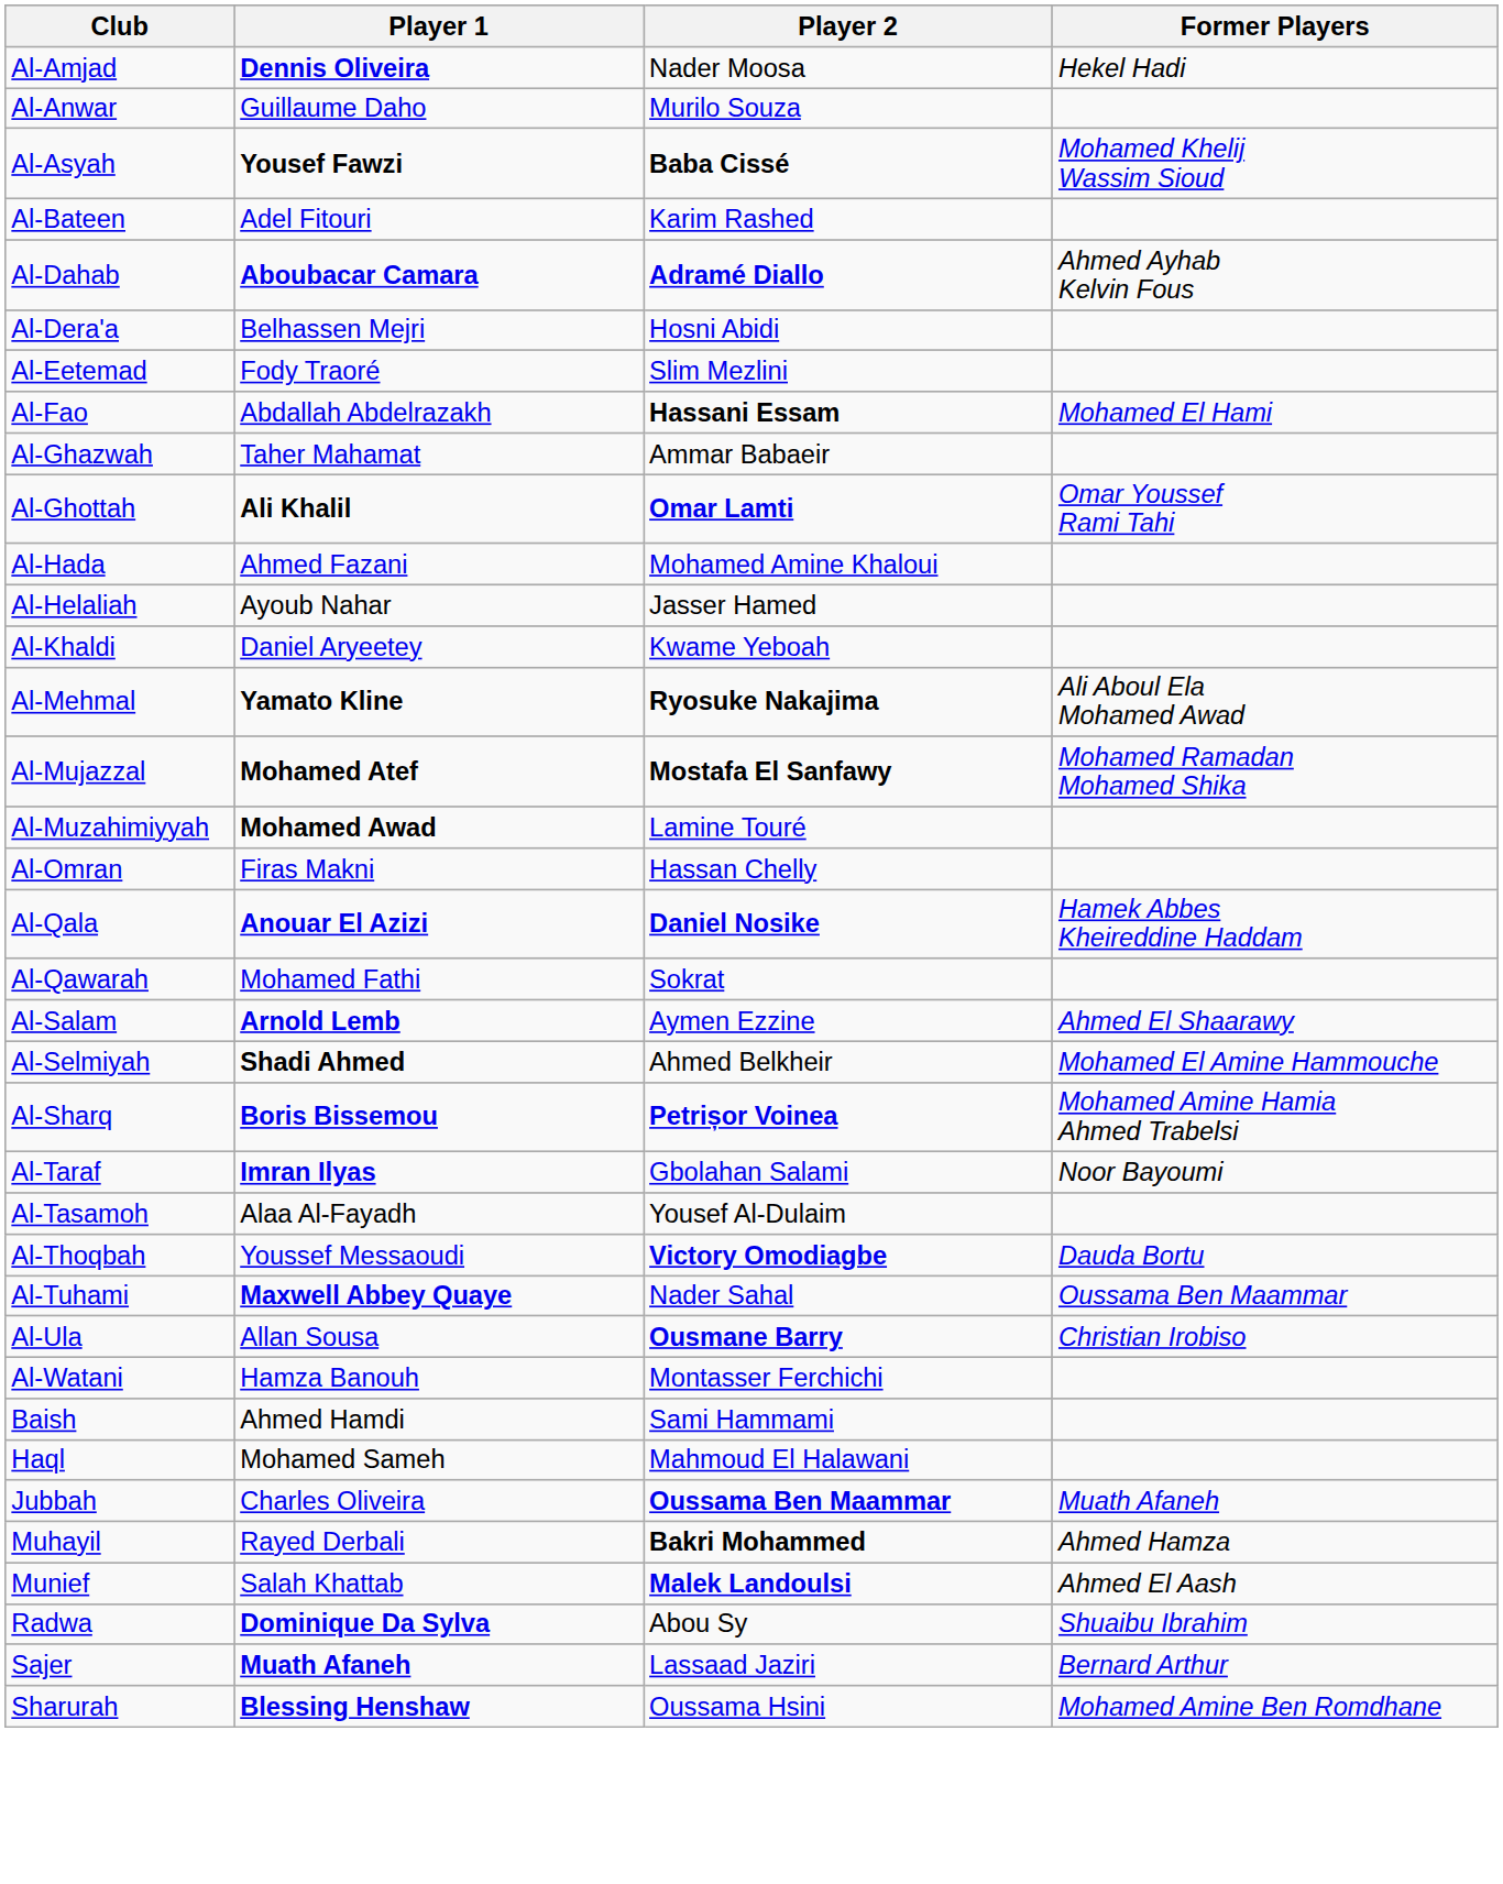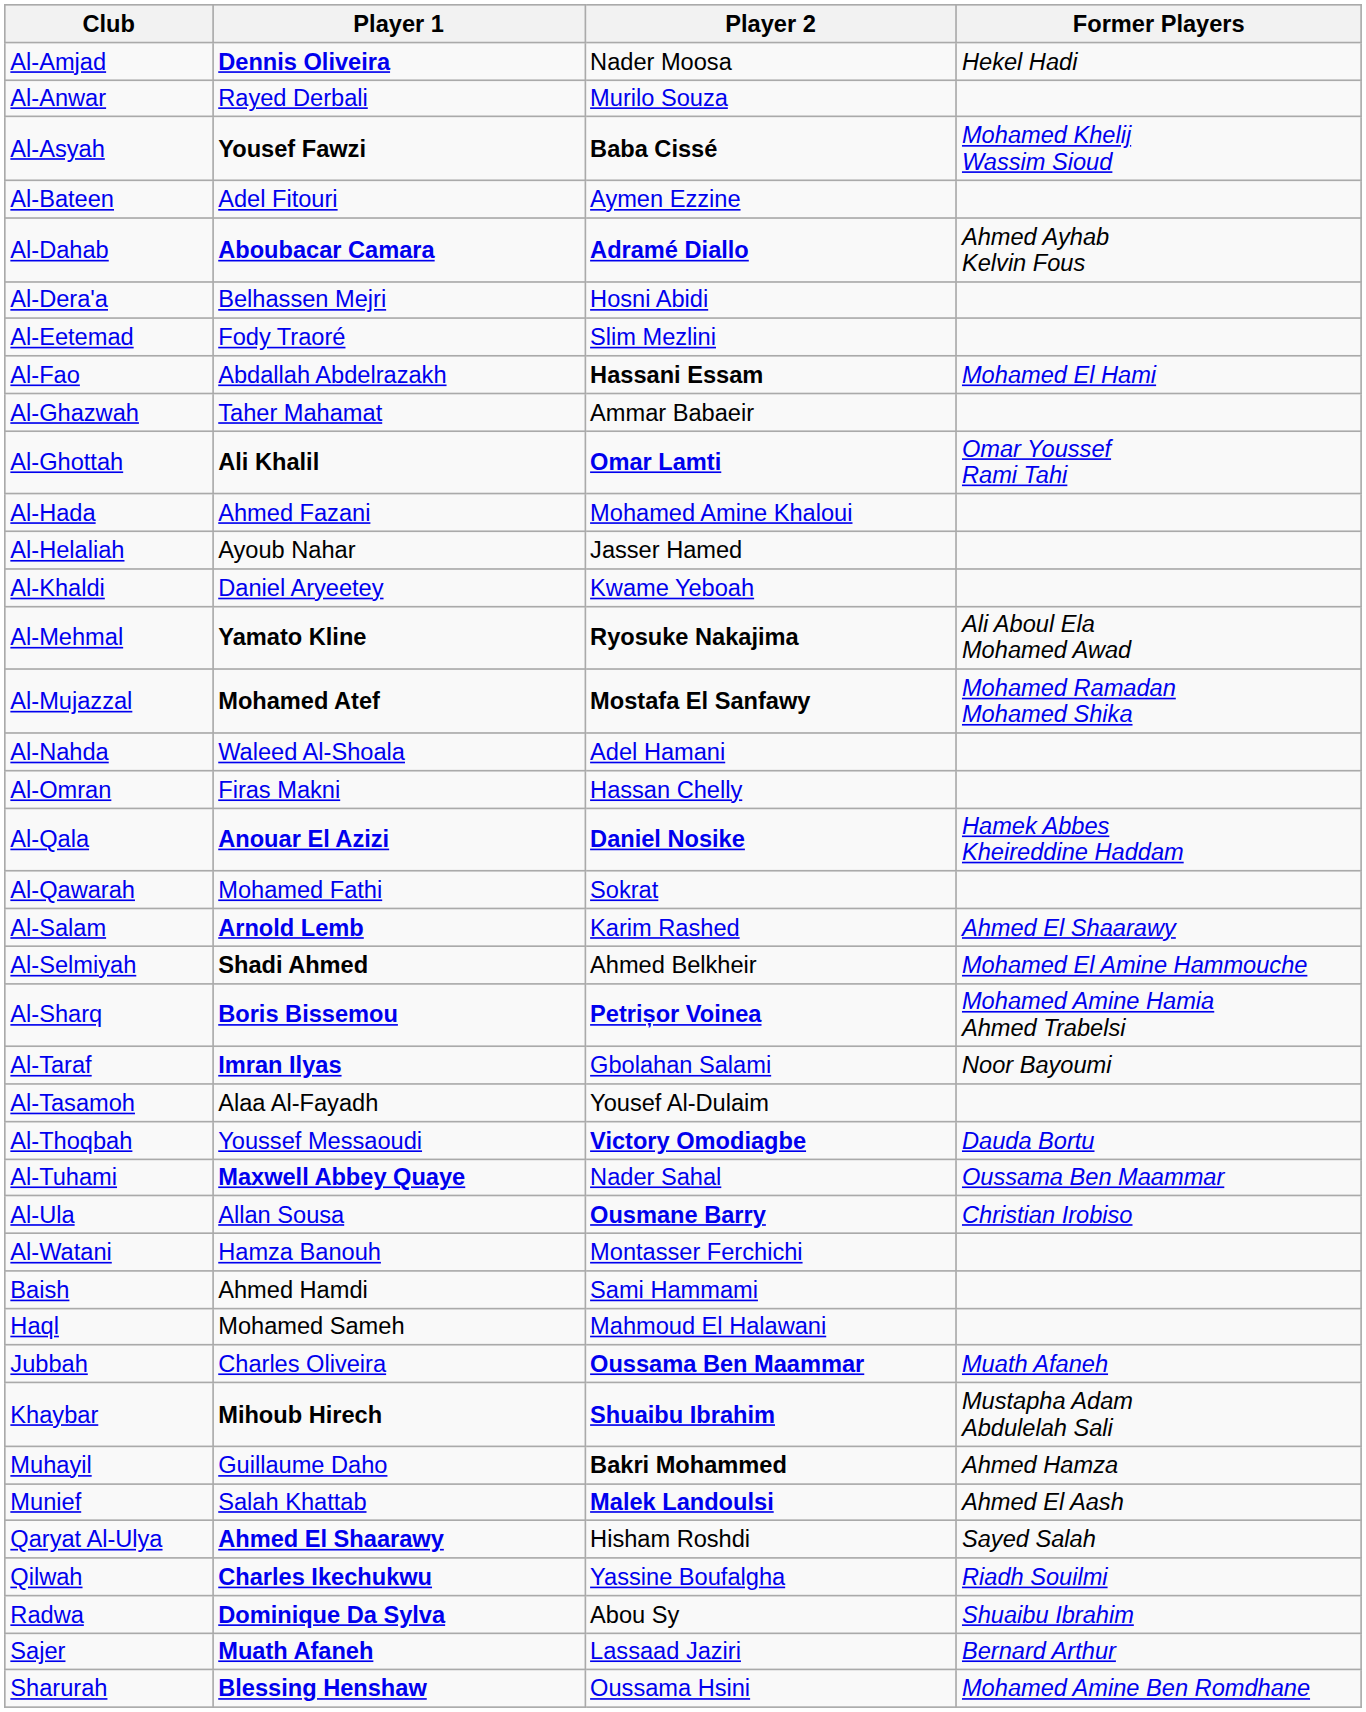Al-Anwar | Player 1: Guillaume Daho -> Rayed Derbali
Al-Bateen | Player 2: Karim Rashed -> Aymen Ezzine
- row: Al-Muzahimiyyah | Mohamed Awad | Lamine Touré
+ row: Al-Nahda | Waleed Al-Shoala | Adel Hamani
Al-Salam | Player 2: Aymen Ezzine -> Karim Rashed
+ row: Khaybar | Mihoub Hirech | Shuaibu Ibrahim | Mustapha Adam Abdulelah Sali
Muhayil | Player 1: Rayed Derbali -> Guillaume Daho
+ row: Qaryat Al-Ulya | Ahmed El Shaarawy | Hisham Roshdi | Sayed Salah
+ row: Qilwah | Charles Ikechukwu | Yassine Boufalgha | Riadh Souilmi
